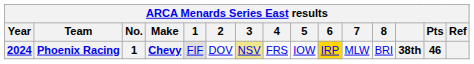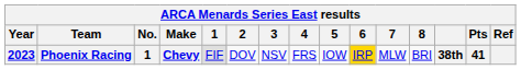Phoenix Racing | Year: 2024 -> 2023
Phoenix Racing | 3: khaki background -> no background
Phoenix Racing | Pts: 46 -> 41
